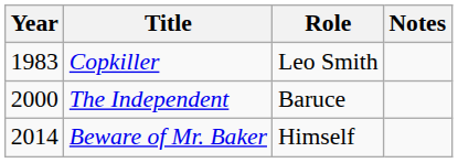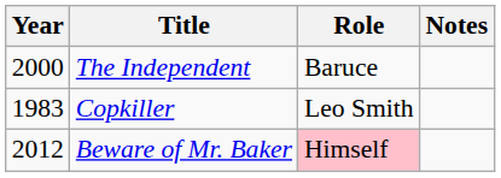rows swapped: Copkiller <-> The Independent
Beware of Mr. Baker | Year: 2014 -> 2012
Beware of Mr. Baker | Role: no background -> pink background
